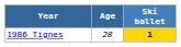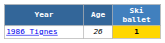1986 Tignes | Age: 28 -> 26
